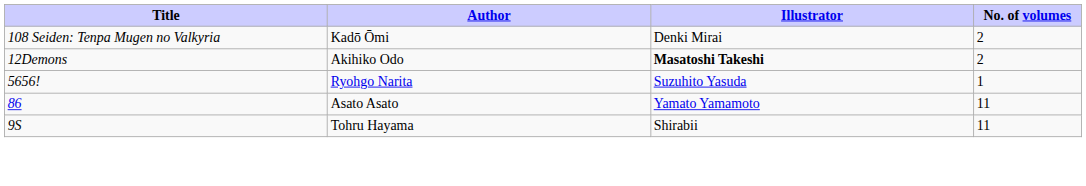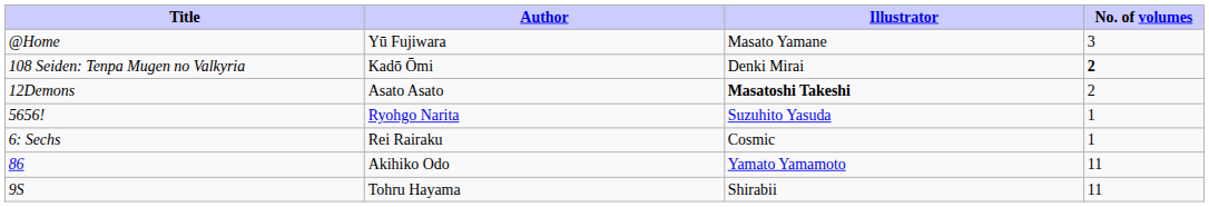+ row: @Home | Yū Fujiwara | Masato Yamane | 3
108 Seiden: Tenpa Mugen no Valkyria | No. of volumes: normal -> bold
12Demons | Author: Akihiko Odo -> Asato Asato
+ row: 6: Sechs | Rei Rairaku | Cosmic | 1
86 | Author: Asato Asato -> Akihiko Odo
